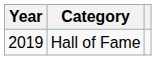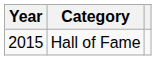Hall of Fame | Year: 2019 -> 2015
